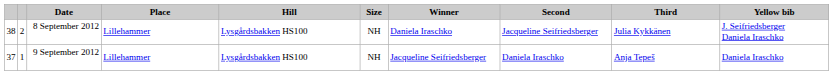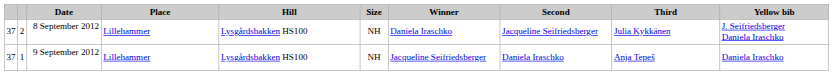8 September 2012 | column 1: 38 -> 37
